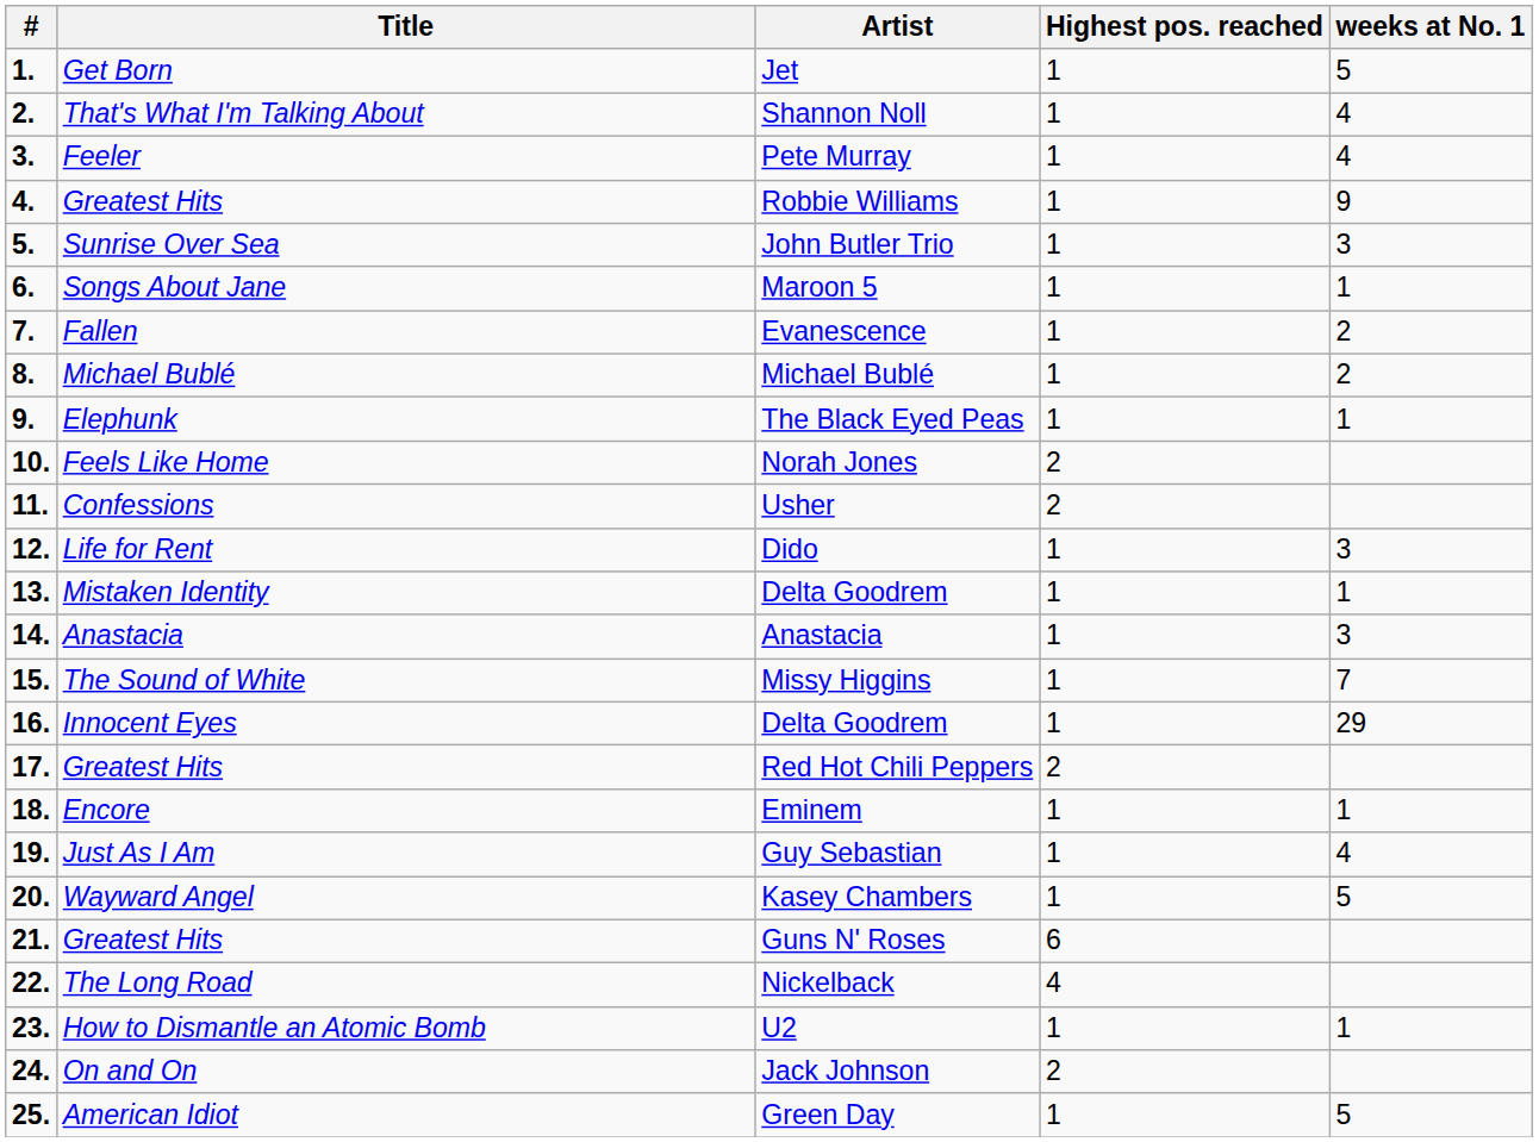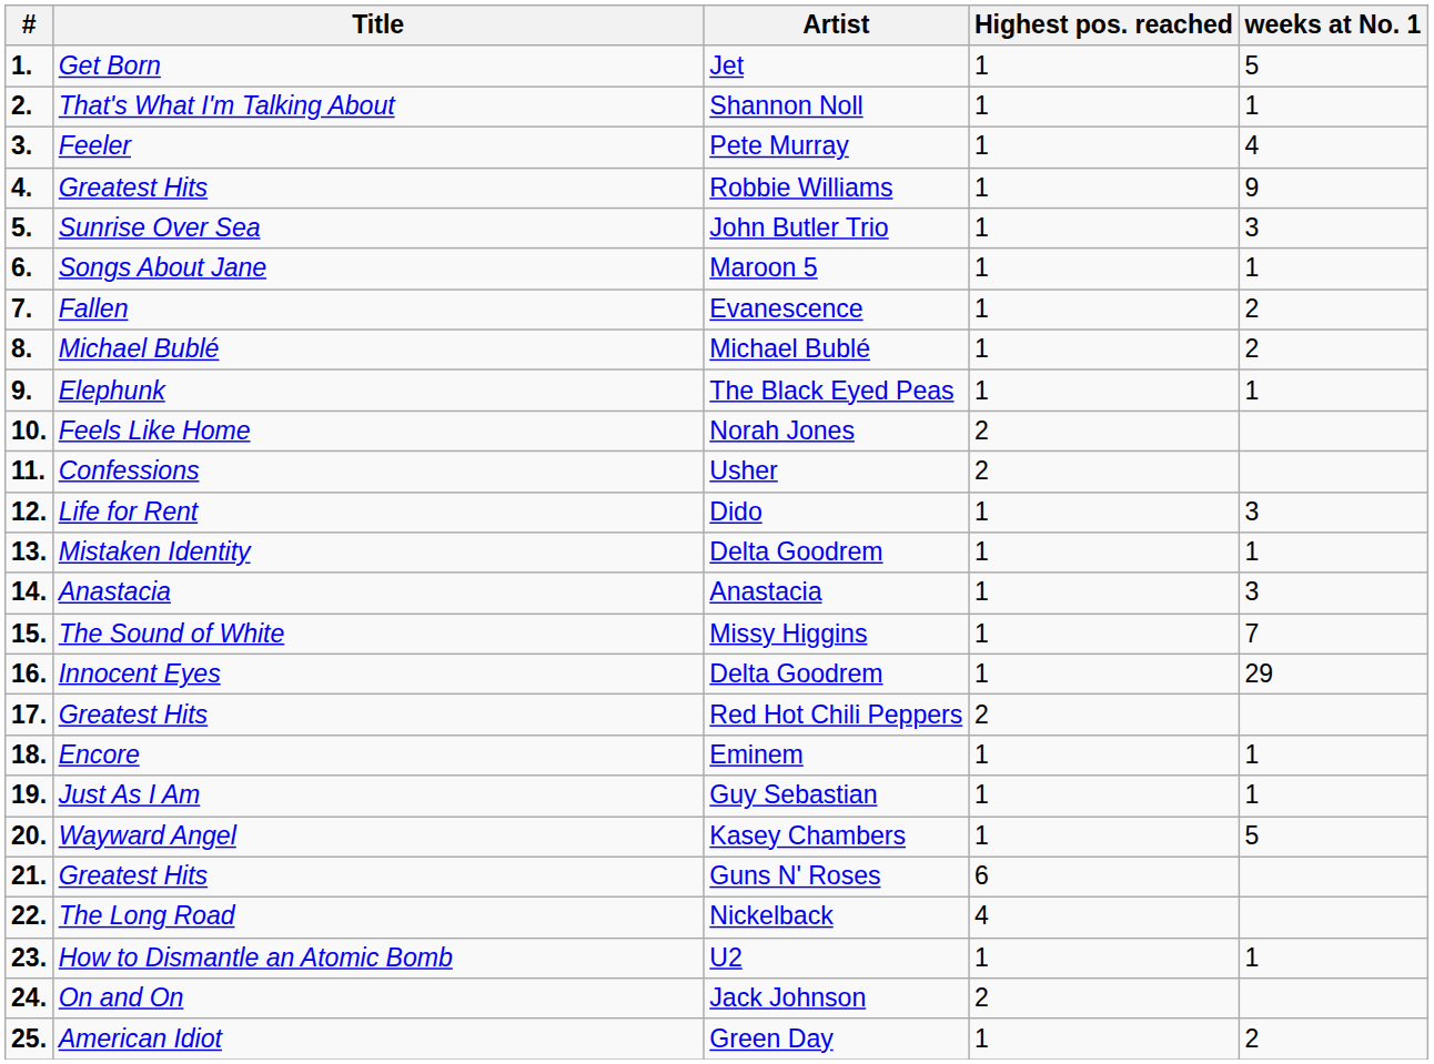Shannon Noll | weeks at No. 1: 4 -> 1
Guy Sebastian | weeks at No. 1: 4 -> 1
Green Day | weeks at No. 1: 5 -> 2
